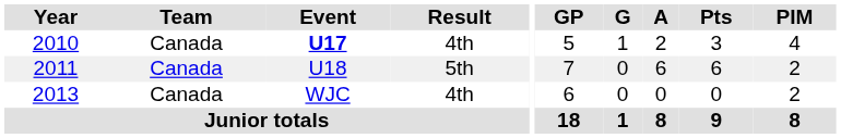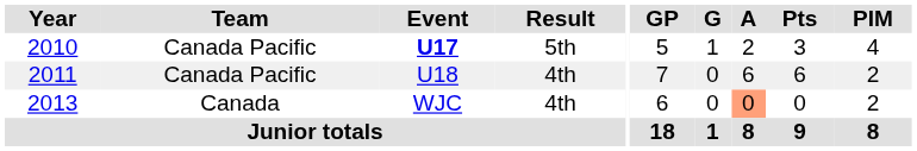2010 | Team: Canada -> Canada Pacific
2010 | Result: 4th -> 5th
2011 | Team: Canada -> Canada Pacific
2011 | Result: 5th -> 4th
2013 | A: no background -> lightsalmon background
